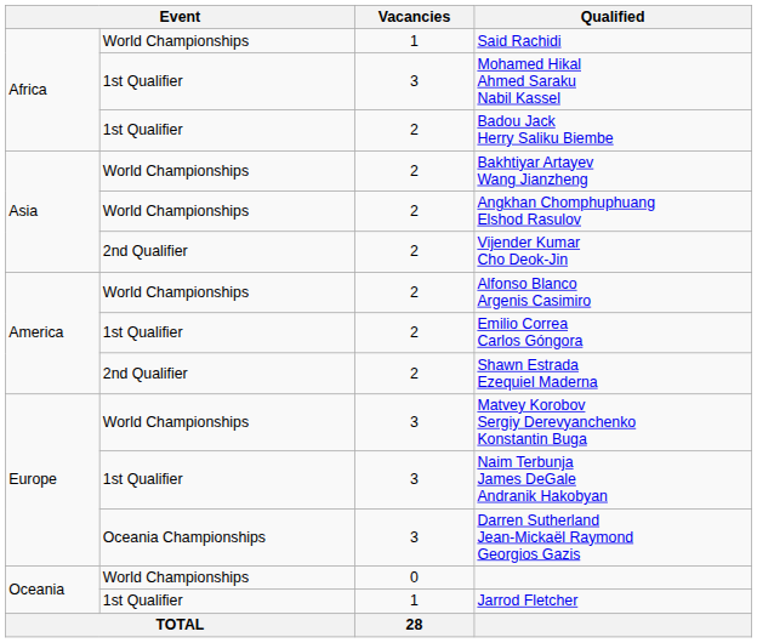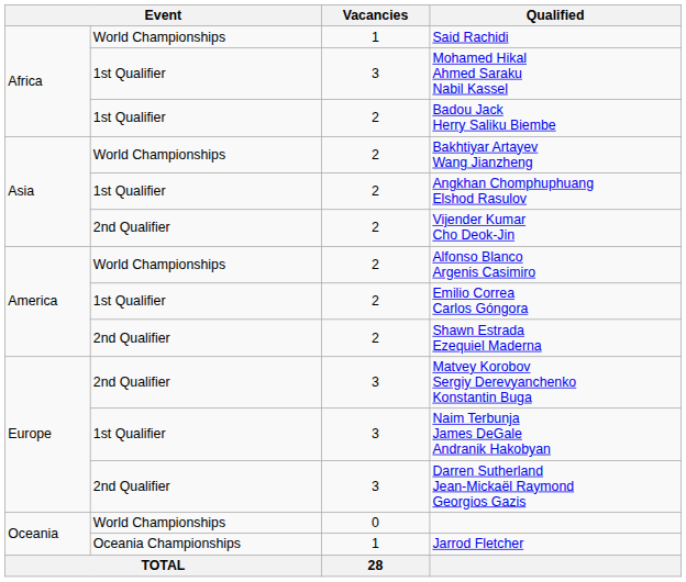Angkhan Chomphuphuang Elshod Rasulov | column 2: World Championships -> 1st Qualifier
Matvey Korobov Sergiy Derevyanchenko Konstantin Buga | column 2: World Championships -> 2nd Qualifier
Darren Sutherland Jean-Mickaël Raymond Georgios Gazis | column 2: Oceania Championships -> 2nd Qualifier
Jarrod Fletcher | column 2: 1st Qualifier -> Oceania Championships
